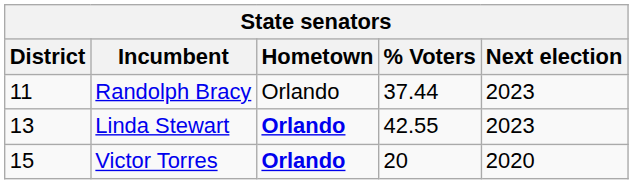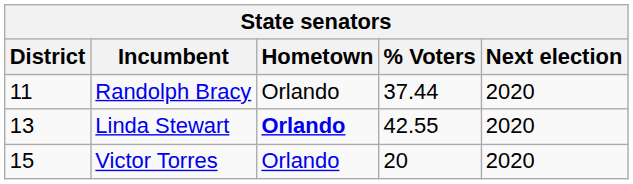Randolph Bracy | Next election: 2023 -> 2020
Linda Stewart | Next election: 2023 -> 2020
Victor Torres | Hometown: bold -> normal
